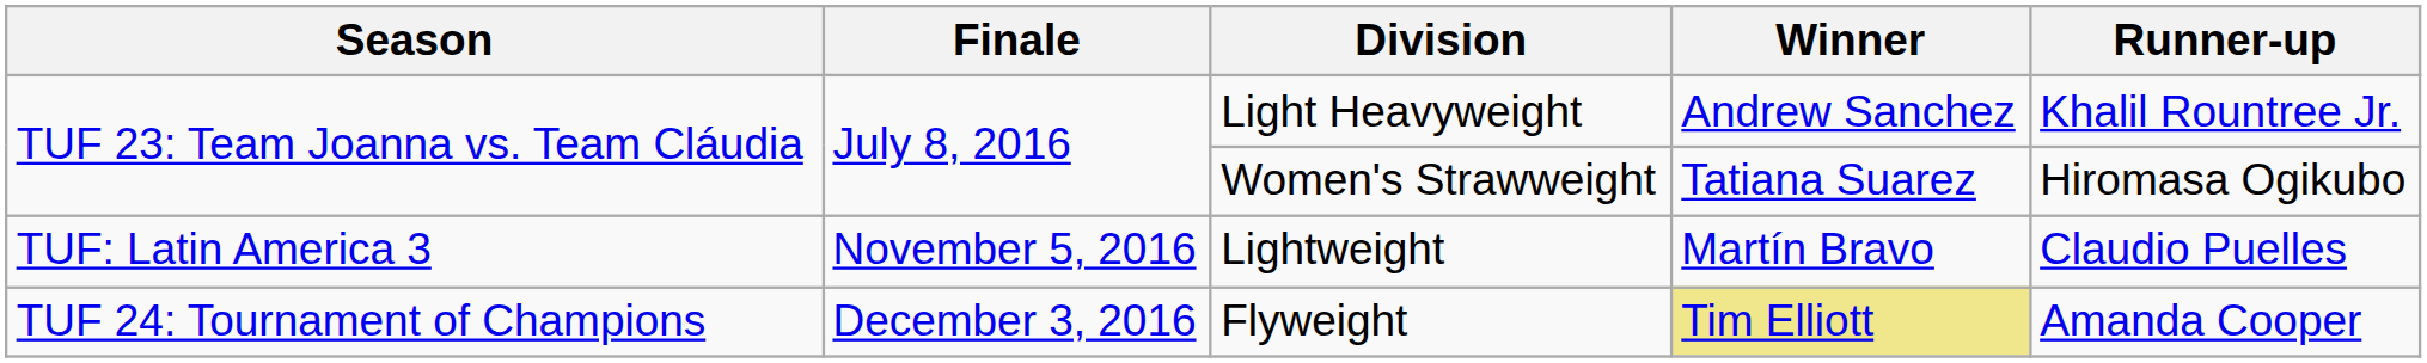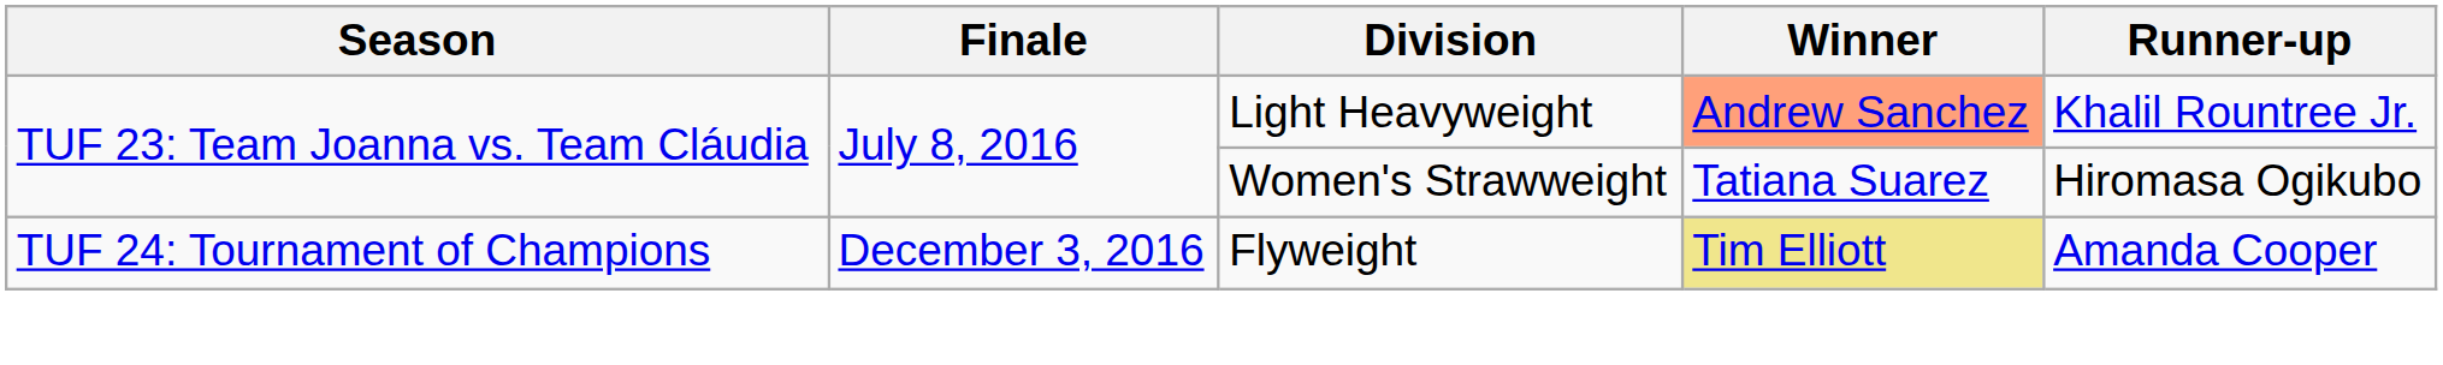Light Heavyweight | Winner: no background -> lightsalmon background
- row: TUF: Latin America 3 | November 5, 2016 | Lightweight | Martín Bravo | Claudio Puelles
